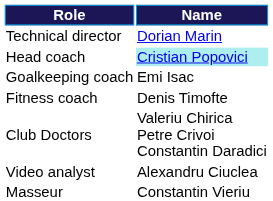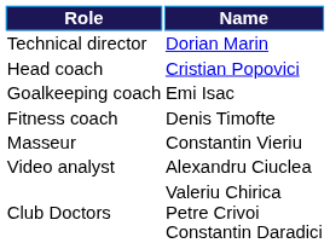Head coach | Name: paleturquoise background -> no background
rows swapped: Masseur <-> Club Doctors
